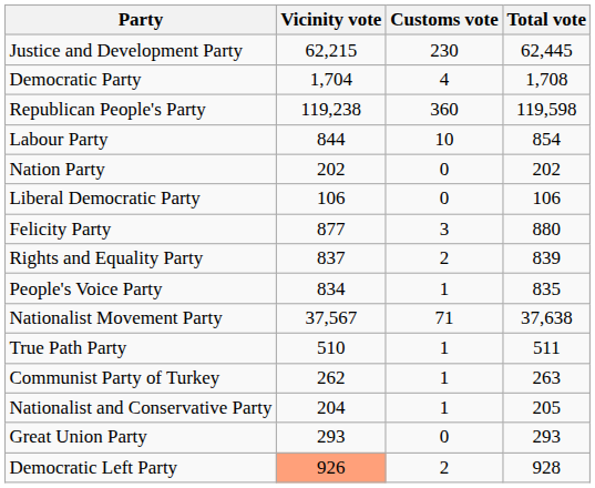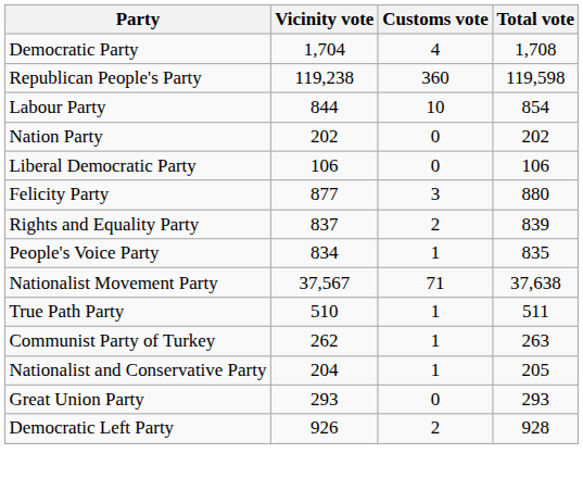- row: Justice and Development Party | 62,215 | 230 | 62,445
Democratic Left Party | Vicinity vote: lightsalmon background -> no background
